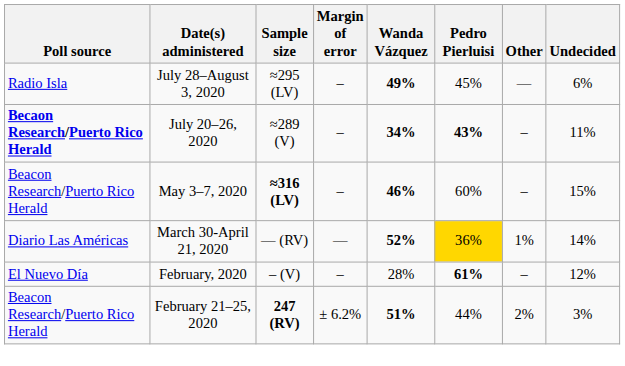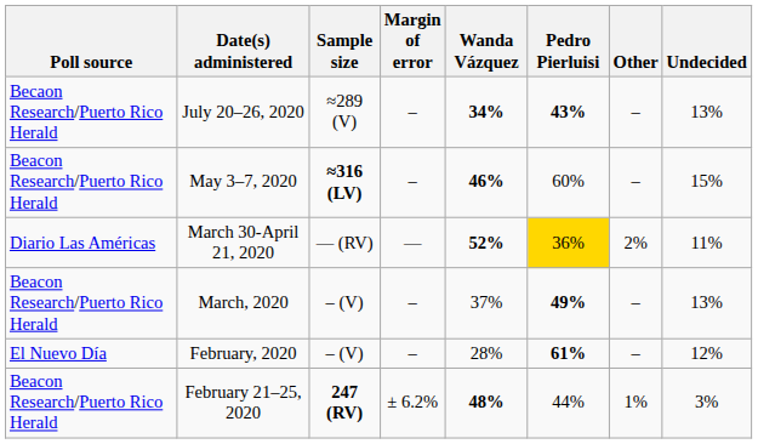- row: Radio Isla | July 28–August 3, 2020 | ≈295 (LV) | – | 49% | 45% | — | 6%
July 20–26, 2020 | Poll source: bold -> normal
July 20–26, 2020 | Undecided: 11% -> 13%
March 30-April 21, 2020 | Other: 1% -> 2%
March 30-April 21, 2020 | Undecided: 14% -> 11%
+ row: Beacon Research/Puerto Rico Herald | March, 2020 | – (V) | – | 37% | 49% | – | 13%
February 21–25, 2020 | Wanda Vázquez: 51% -> 48%
February 21–25, 2020 | Other: 2% -> 1%
